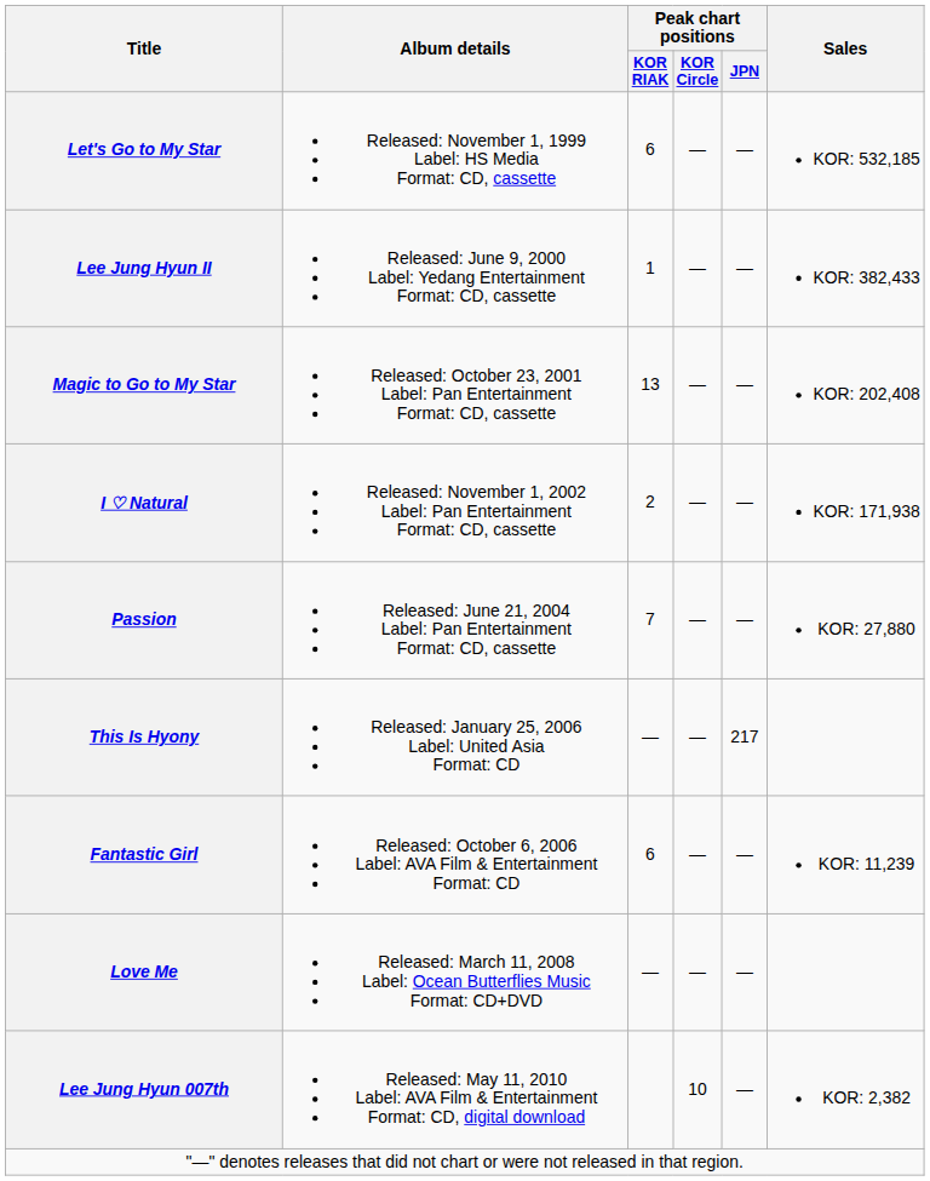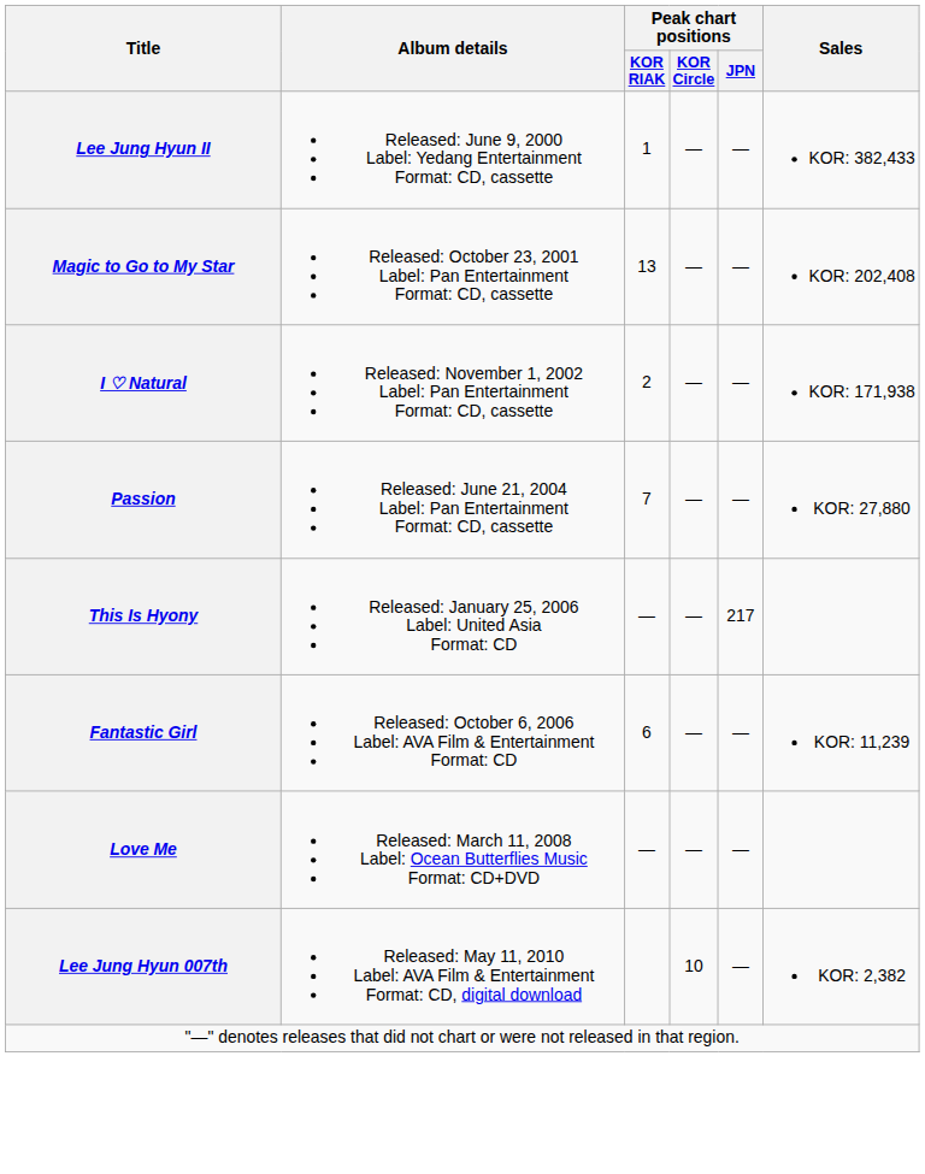- row: Let's Go to My Star | Released: November 1, 1999 Label: HS Media Format: CD, cassette | 6 | — | — | KOR: 532,185
